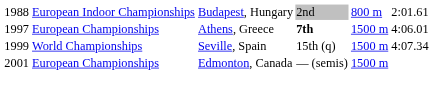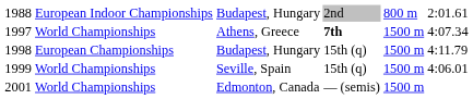Athens, Greece | column 2: European Championships -> World Championships
Athens, Greece | column 6: 4:06.01 -> 4:07.34
+ row: 1998 | European Championships | Budapest, Hungary | 15th (q) | 1500 m | 4:11.79
Seville, Spain | column 6: 4:07.34 -> 4:06.01
Edmonton, Canada | column 2: European Championships -> World Championships
